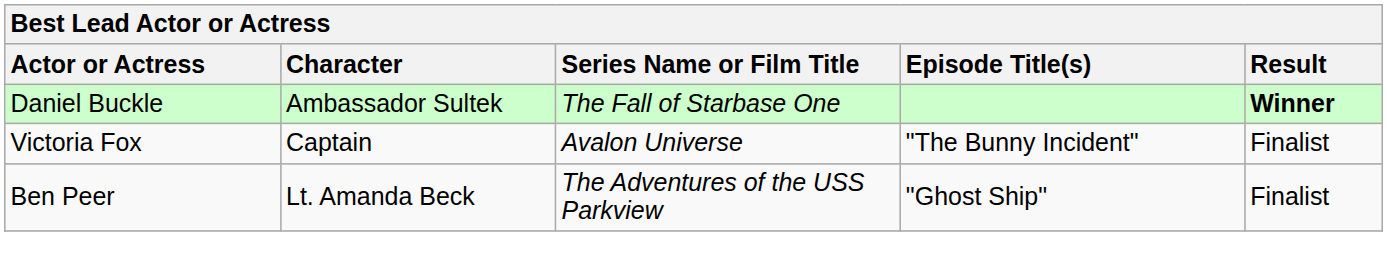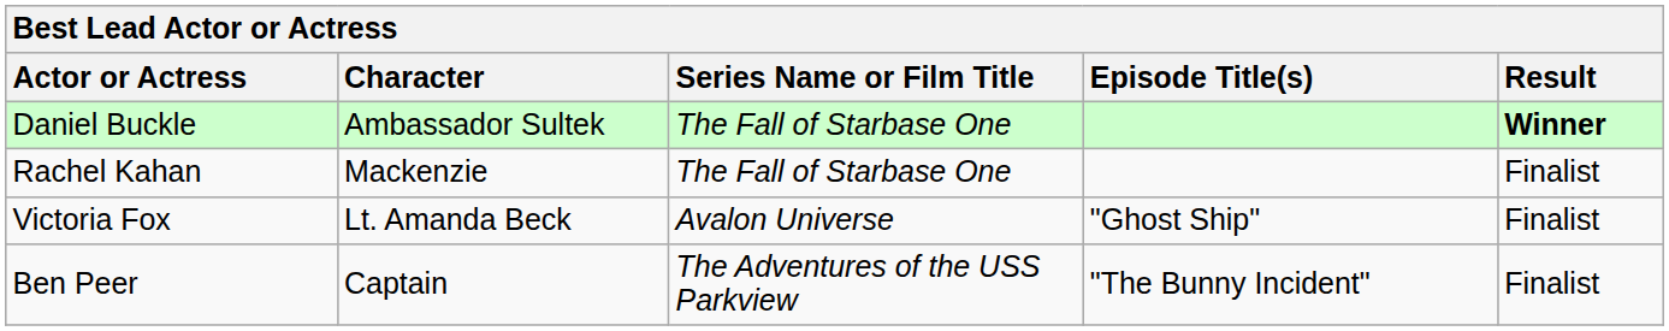+ row: Rachel Kahan | Mackenzie | The Fall of Starbase One | Finalist
Victoria Fox | Character: Captain -> Lt. Amanda Beck
Victoria Fox | Episode Title(s): "The Bunny Incident" -> "Ghost Ship"
Ben Peer | Character: Lt. Amanda Beck -> Captain
Ben Peer | Episode Title(s): "Ghost Ship" -> "The Bunny Incident"
